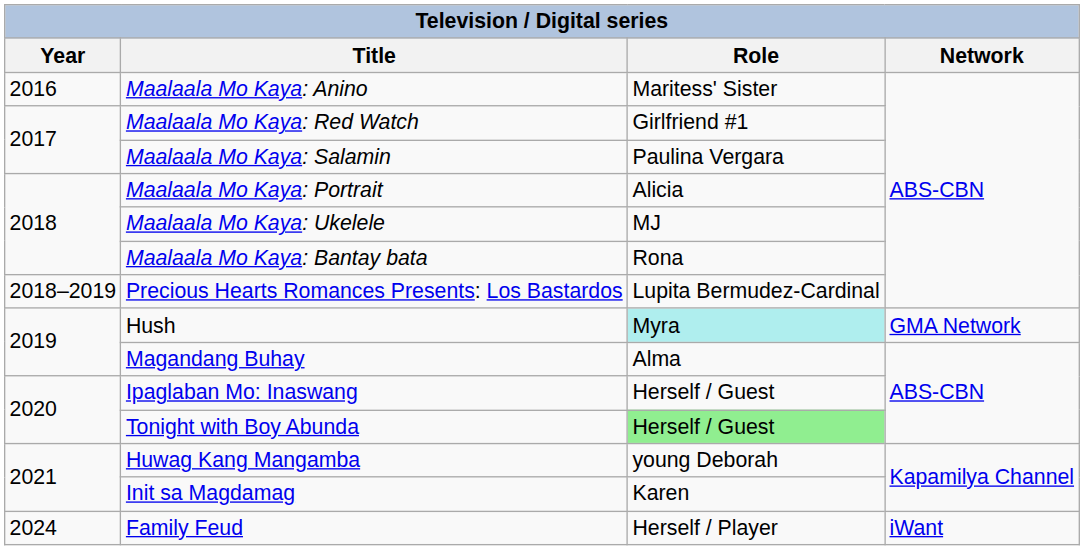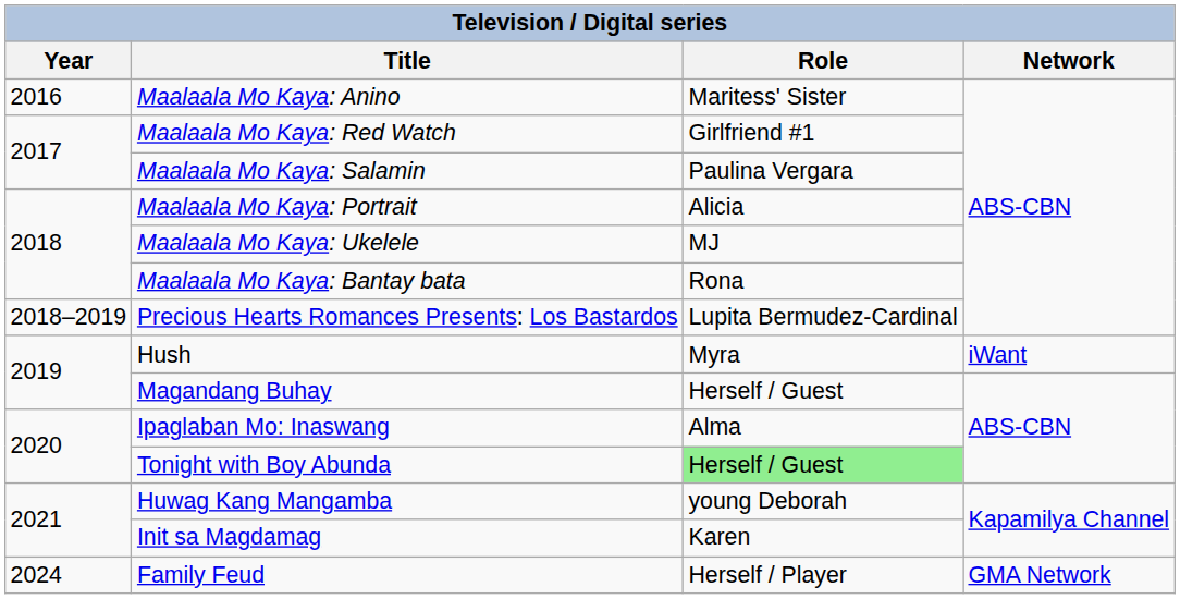Hush | Role: paleturquoise background -> no background
Hush | Network: GMA Network -> iWant
Magandang Buhay | Role: Alma -> Herself / Guest
Ipaglaban Mo: Inaswang | Role: Herself / Guest -> Alma
Family Feud | Network: iWant -> GMA Network
